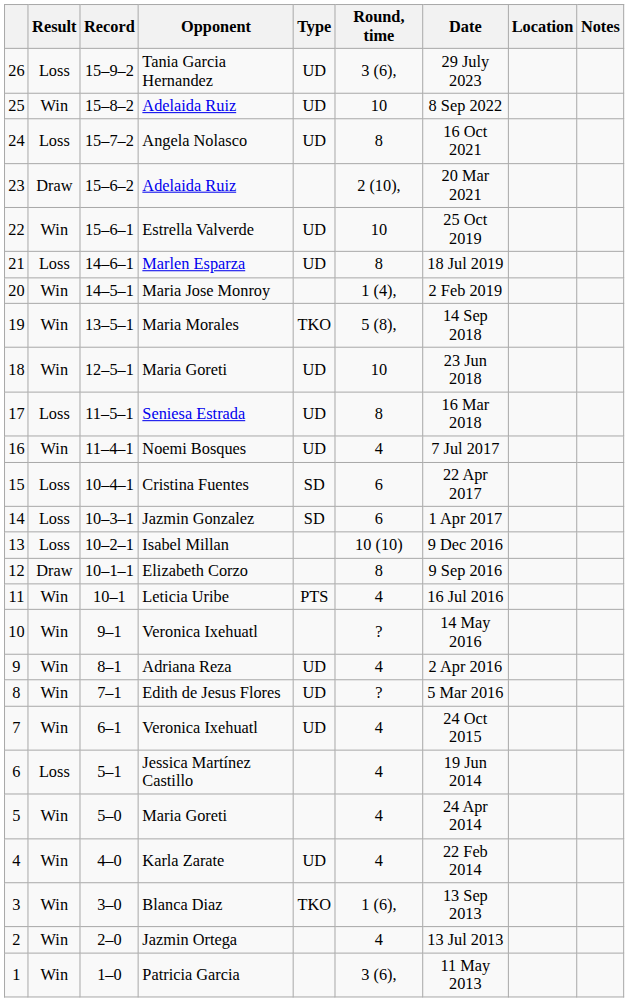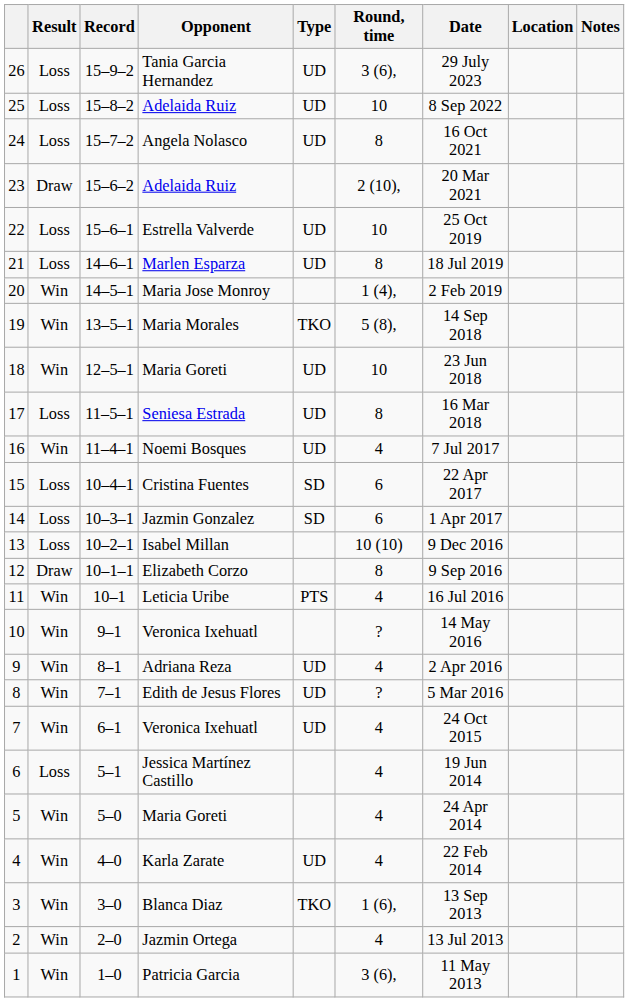25 | Result: Win -> Loss
22 | Result: Win -> Loss
